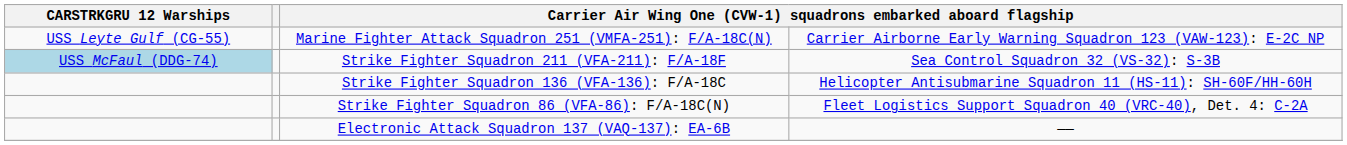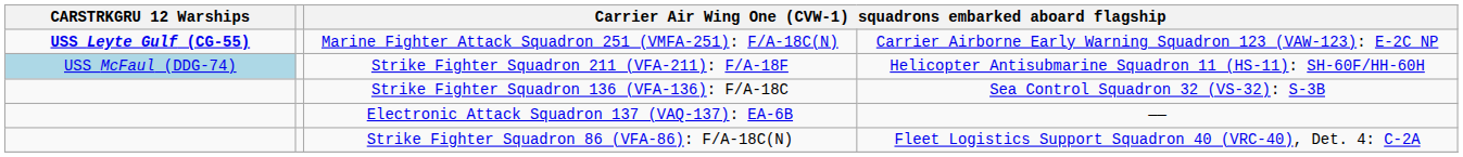Marine Fighter Attack Squadron 251 (VMFA-251): F/A-18C(N) | CARSTRKGRU 12 Warships: normal -> bold
Strike Fighter Squadron 211 (VFA-211): F/A-18F | column 4: Sea Control Squadron 32 (VS-32): S-3B -> Helicopter Antisubmarine Squadron 11 (HS-11): SH-60F/HH-60H
Strike Fighter Squadron 136 (VFA-136): F/A-18C | column 4: Helicopter Antisubmarine Squadron 11 (HS-11): SH-60F/HH-60H -> Sea Control Squadron 32 (VS-32): S-3B
rows swapped: Strike Fighter Squadron 86 (VFA-86): F/A-18C(N) <-> Electronic Attack Squadron 137 (VAQ-137): EA-6B
